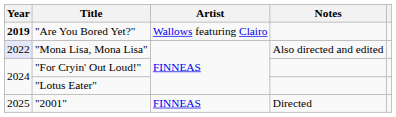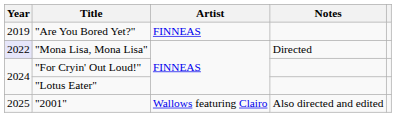"Are You Bored Yet?" | Year: bold -> normal
"Are You Bored Yet?" | Artist: Wallows featuring Clairo -> FINNEAS
"Mona Lisa, Mona Lisa" | Notes: Also directed and edited -> Directed
"2001" | Artist: FINNEAS -> Wallows featuring Clairo
"2001" | Notes: Directed -> Also directed and edited
